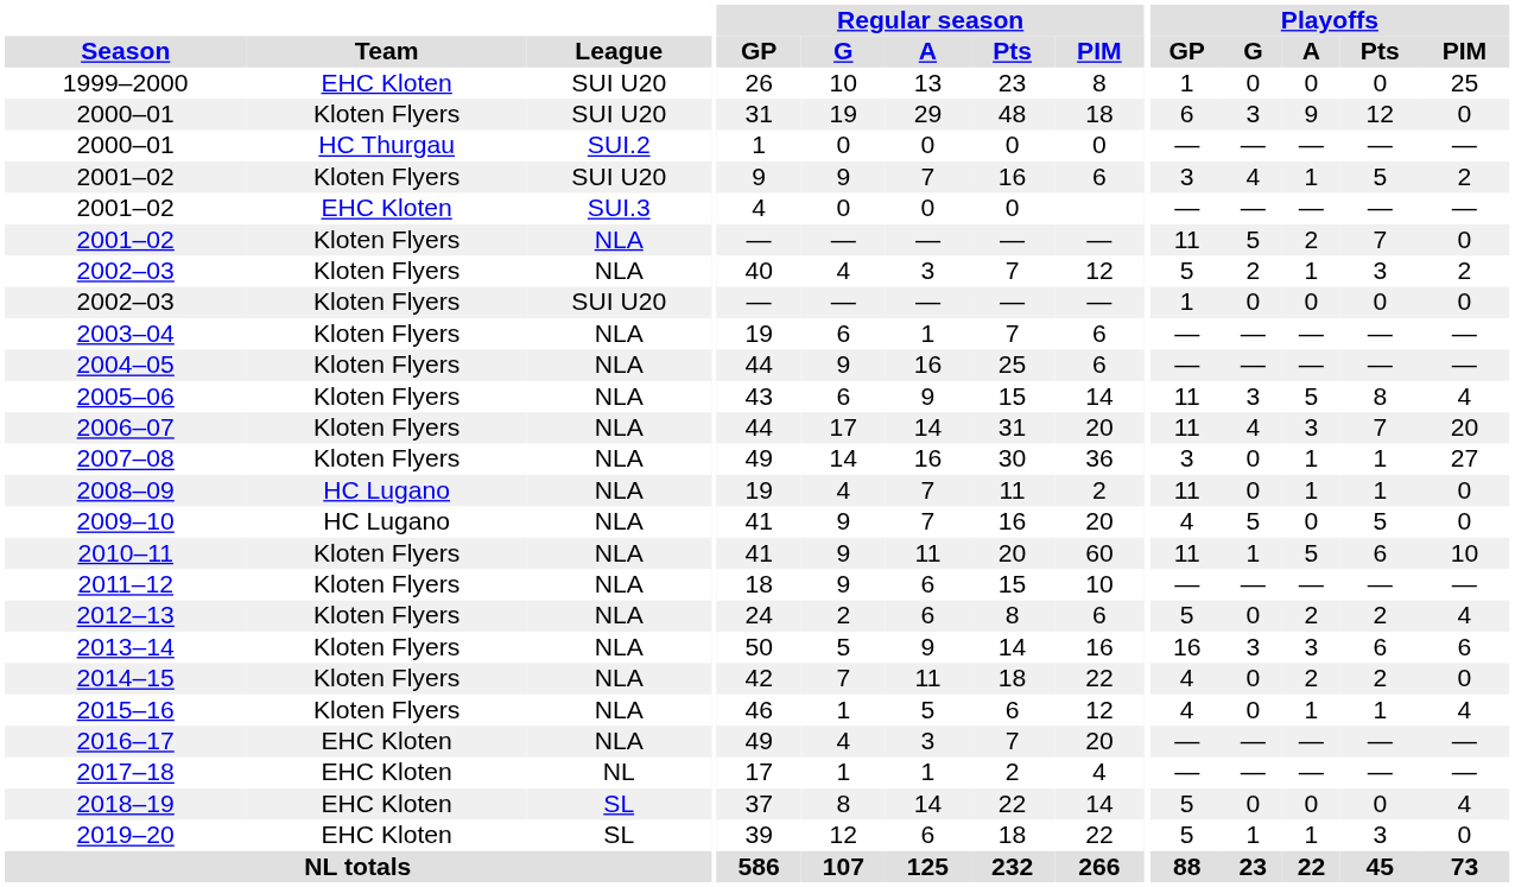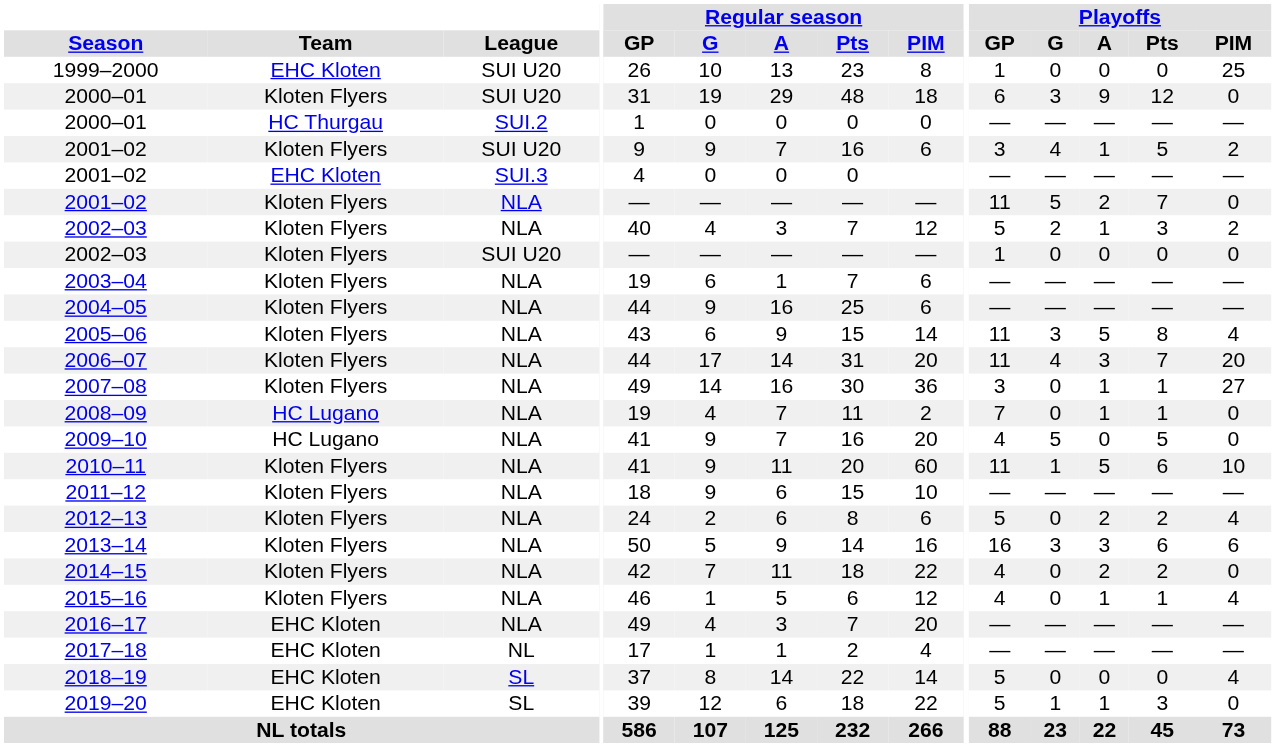2008–09 | Playoffs / GP: 11 -> 7
